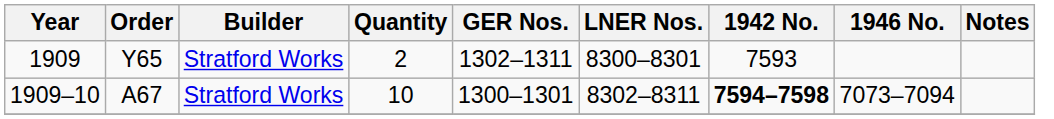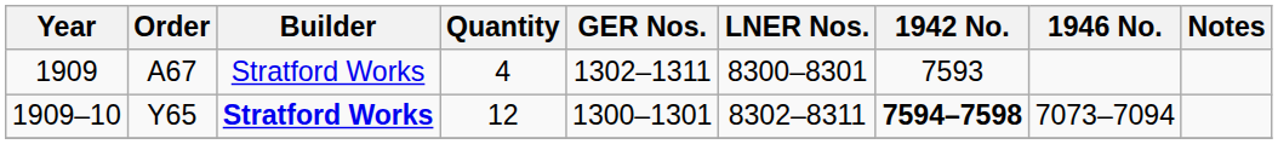1909 | Order: Y65 -> A67
1909 | Quantity: 2 -> 4
1909–10 | Order: A67 -> Y65
1909–10 | Builder: normal -> bold
1909–10 | Quantity: 10 -> 12
